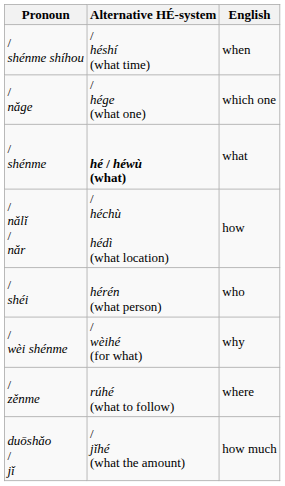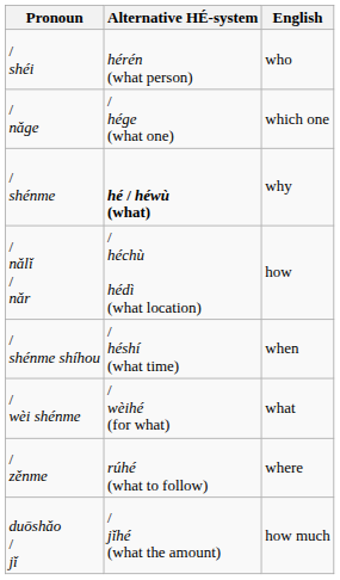rows swapped: / shéi <-> / shénme shíhou
/ shénme | English: what -> why
/ wèi shénme | English: why -> what
